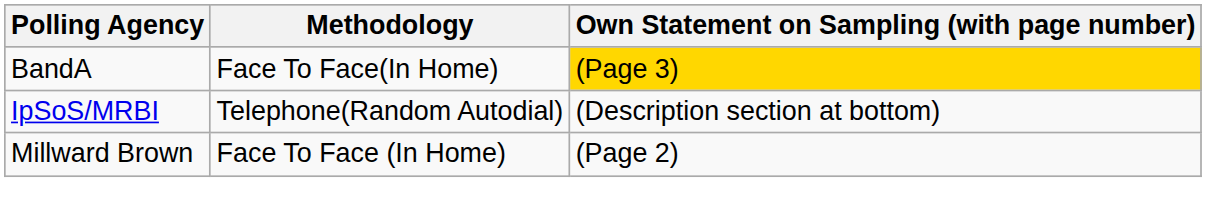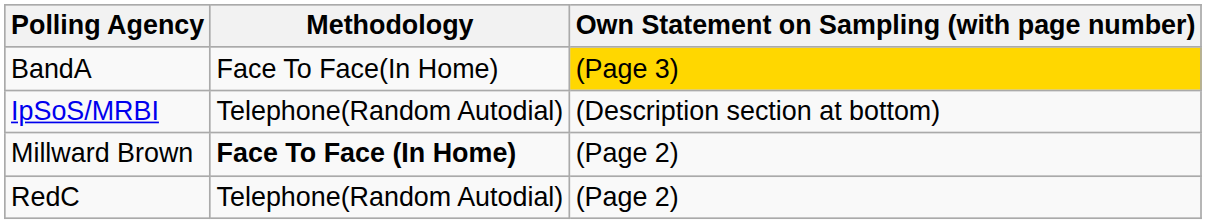Millward Brown | Methodology: normal -> bold
+ row: RedC | Telephone(Random Autodial) | (Page 2)
